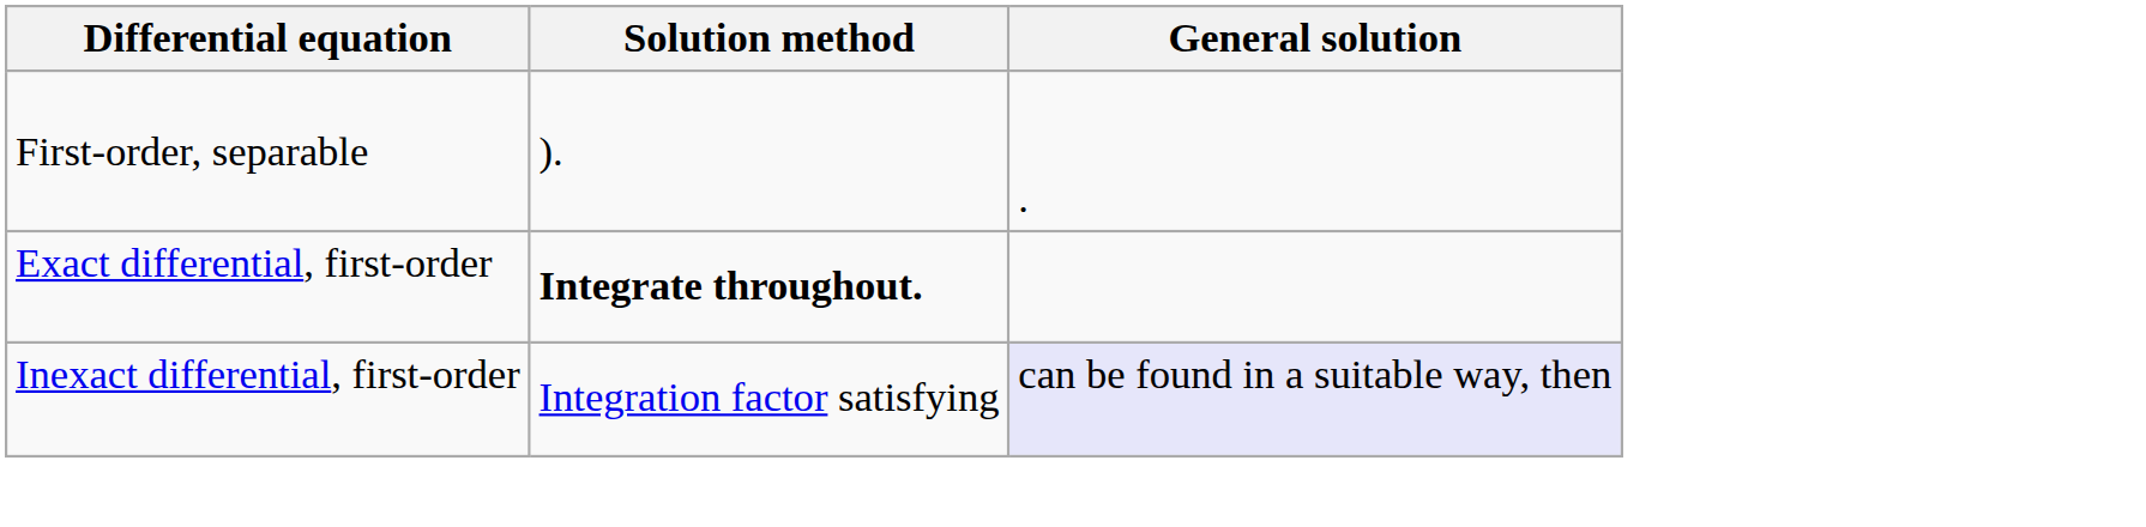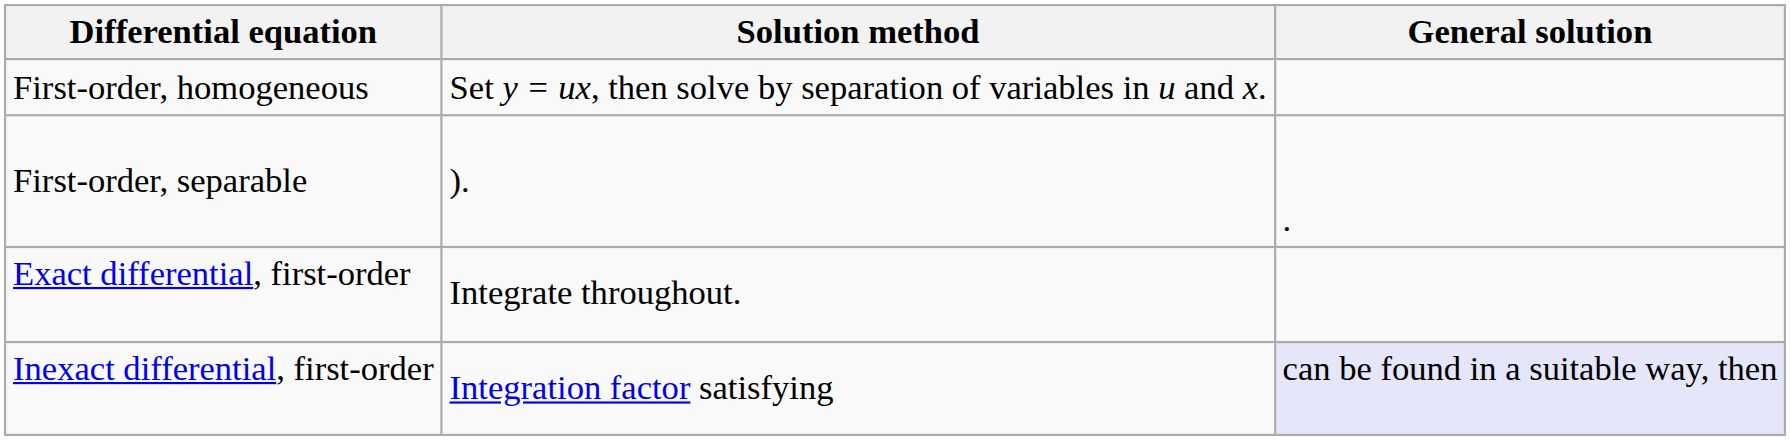+ row: First-order, homogeneous | Set y = ux, then solve by separation of variables in u and x.
Exact differential, first-order | Solution method: bold -> normal
